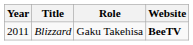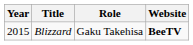Blizzard | Year: 2011 -> 2015
